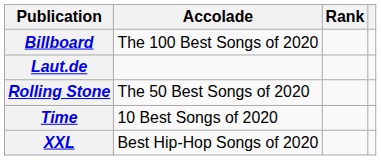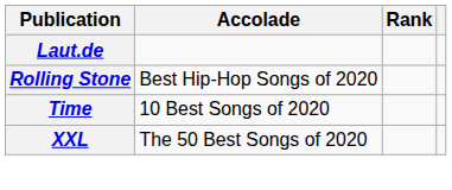- row: Billboard | The 100 Best Songs of 2020
Rolling Stone | Accolade: The 50 Best Songs of 2020 -> Best Hip-Hop Songs of 2020
XXL | Accolade: Best Hip-Hop Songs of 2020 -> The 50 Best Songs of 2020
